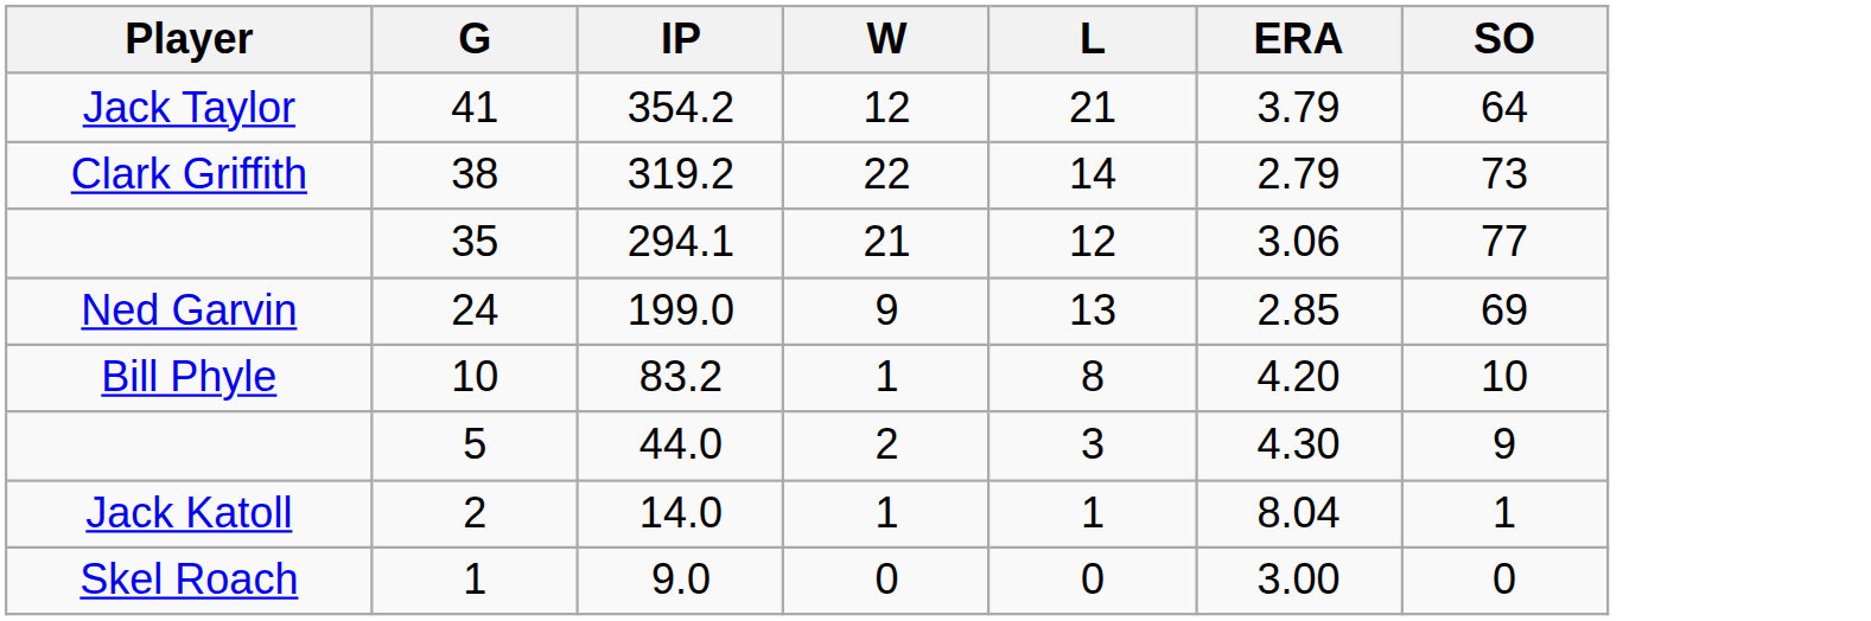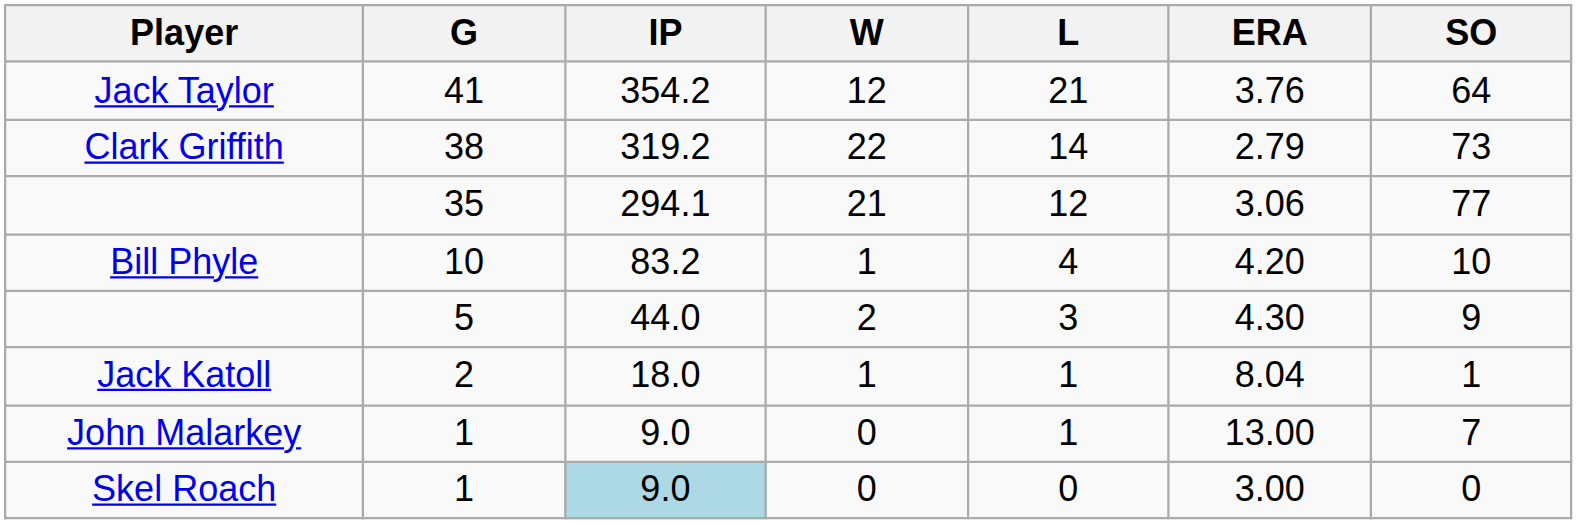Jack Taylor | ERA: 3.79 -> 3.76
- row: Ned Garvin | 24 | 199.0 | 9 | 13 | 2.85 | 69
Bill Phyle | L: 8 -> 4
Jack Katoll | IP: 14.0 -> 18.0
+ row: John Malarkey | 1 | 9.0 | 0 | 1 | 13.00 | 7
Skel Roach | IP: no background -> lightblue background
